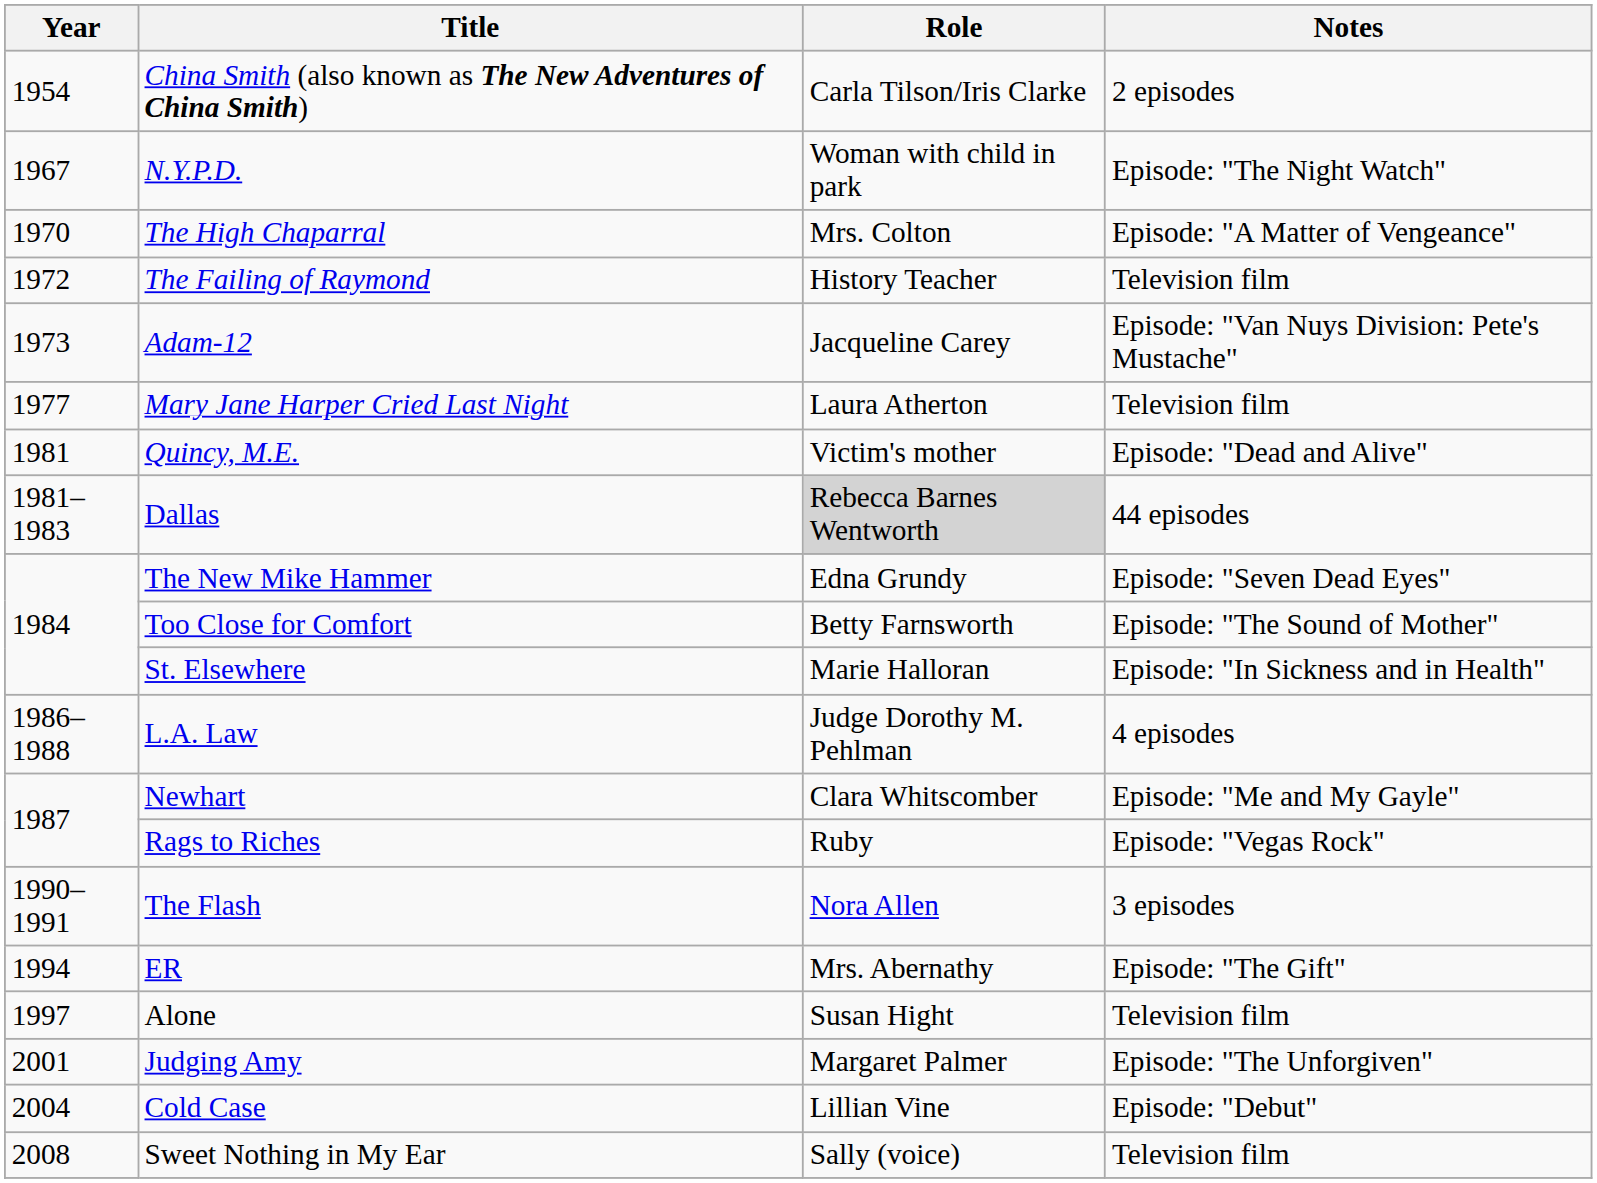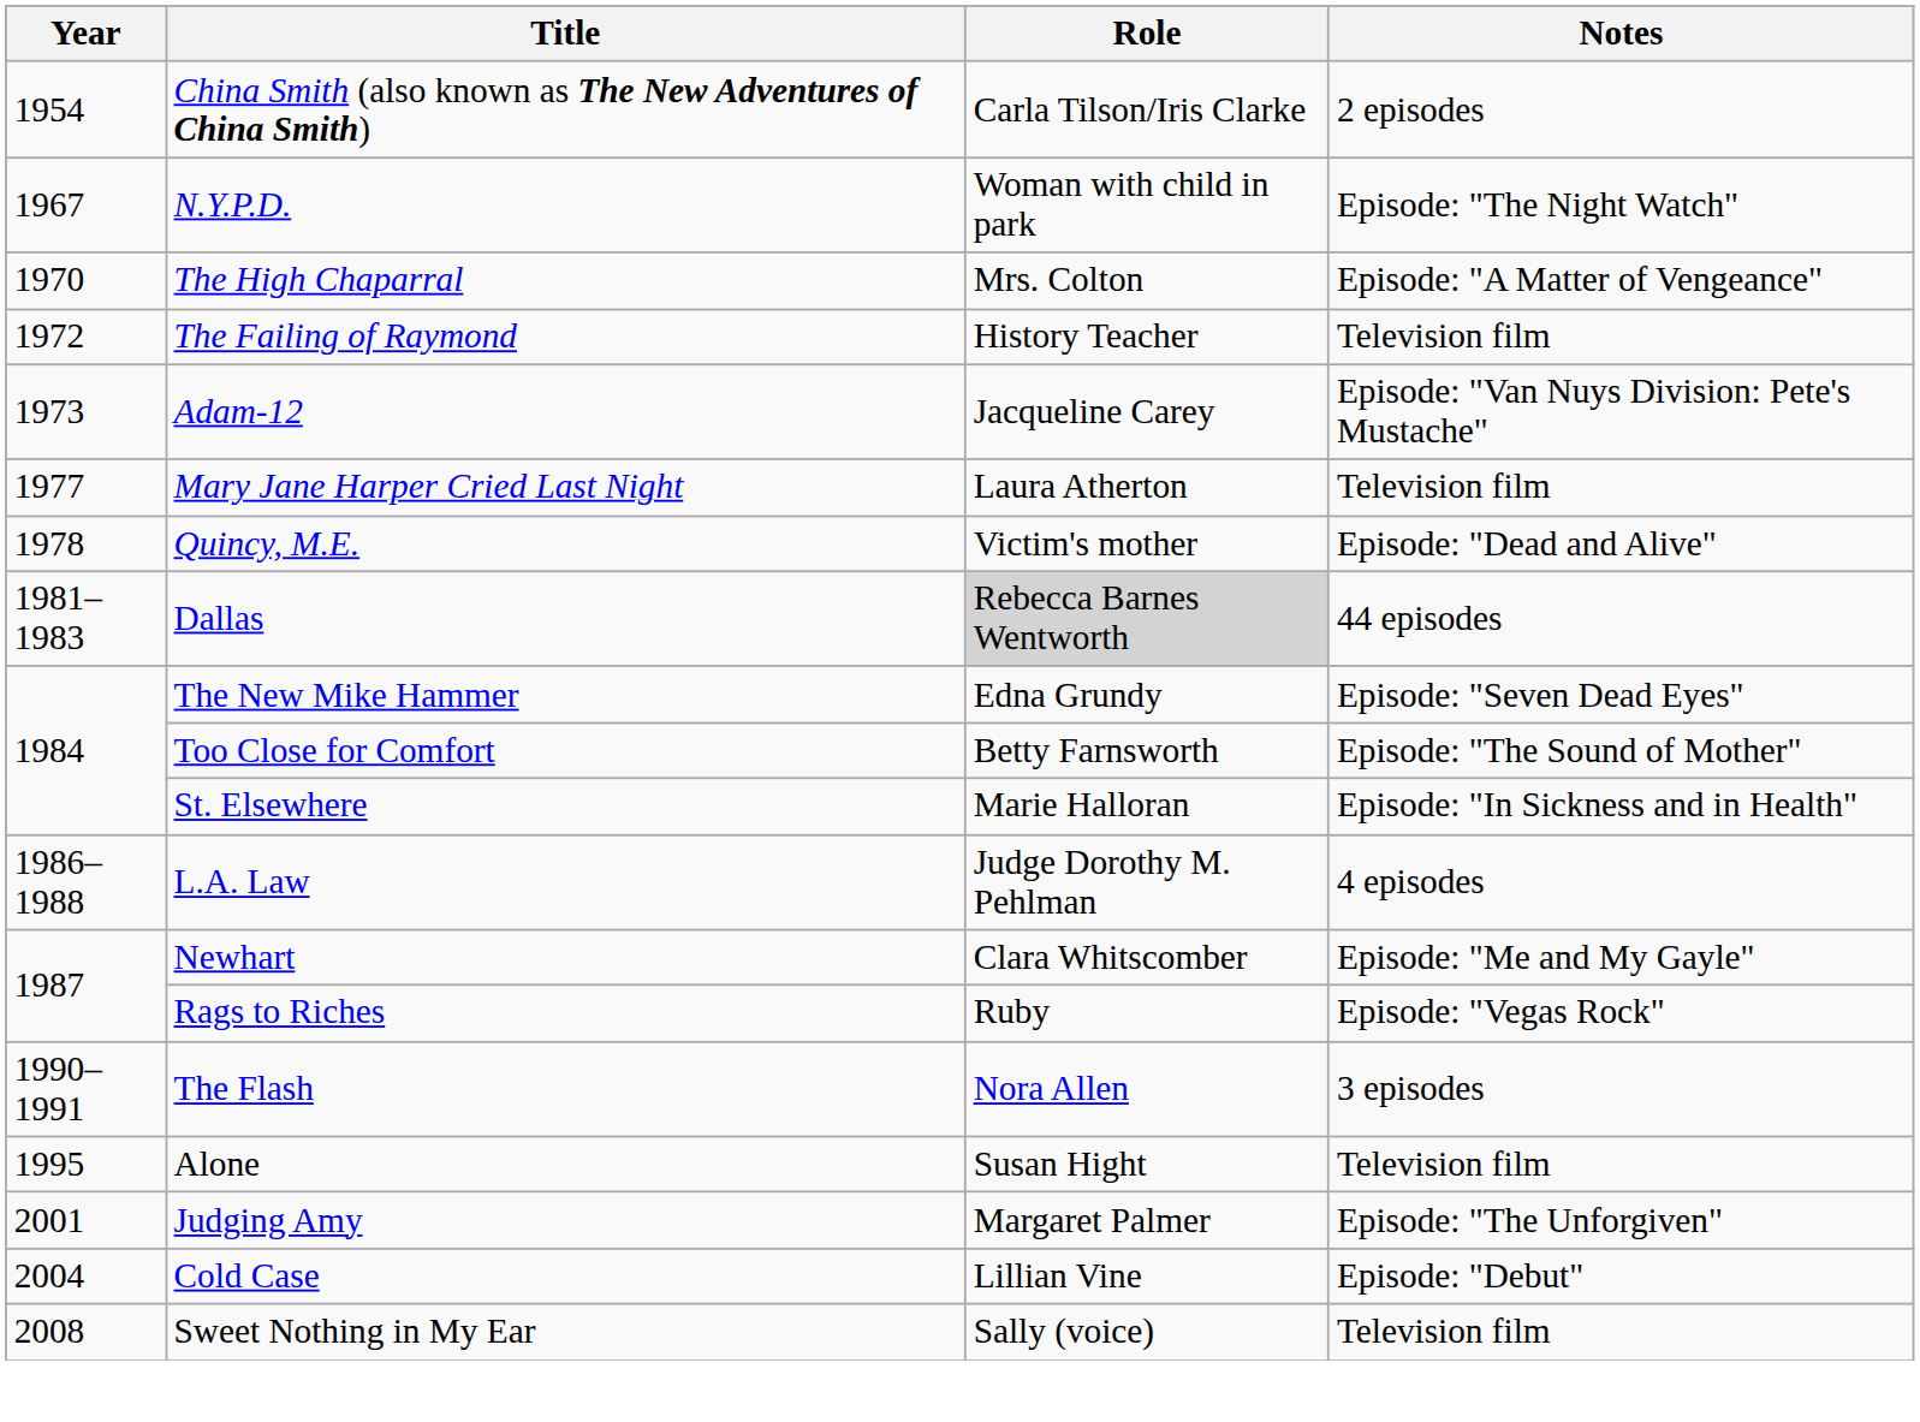Quincy, M.E. | Year: 1981 -> 1978
- row: 1994 | ER | Mrs. Abernathy | Episode: "The Gift"
Alone | Year: 1997 -> 1995
